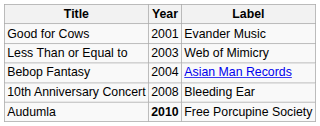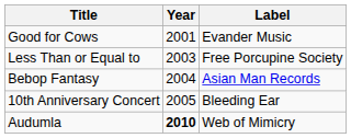Less Than or Equal to | Label: Web of Mimicry -> Free Porcupine Society
10th Anniversary Concert | Year: 2008 -> 2005
Audumla | Label: Free Porcupine Society -> Web of Mimicry
